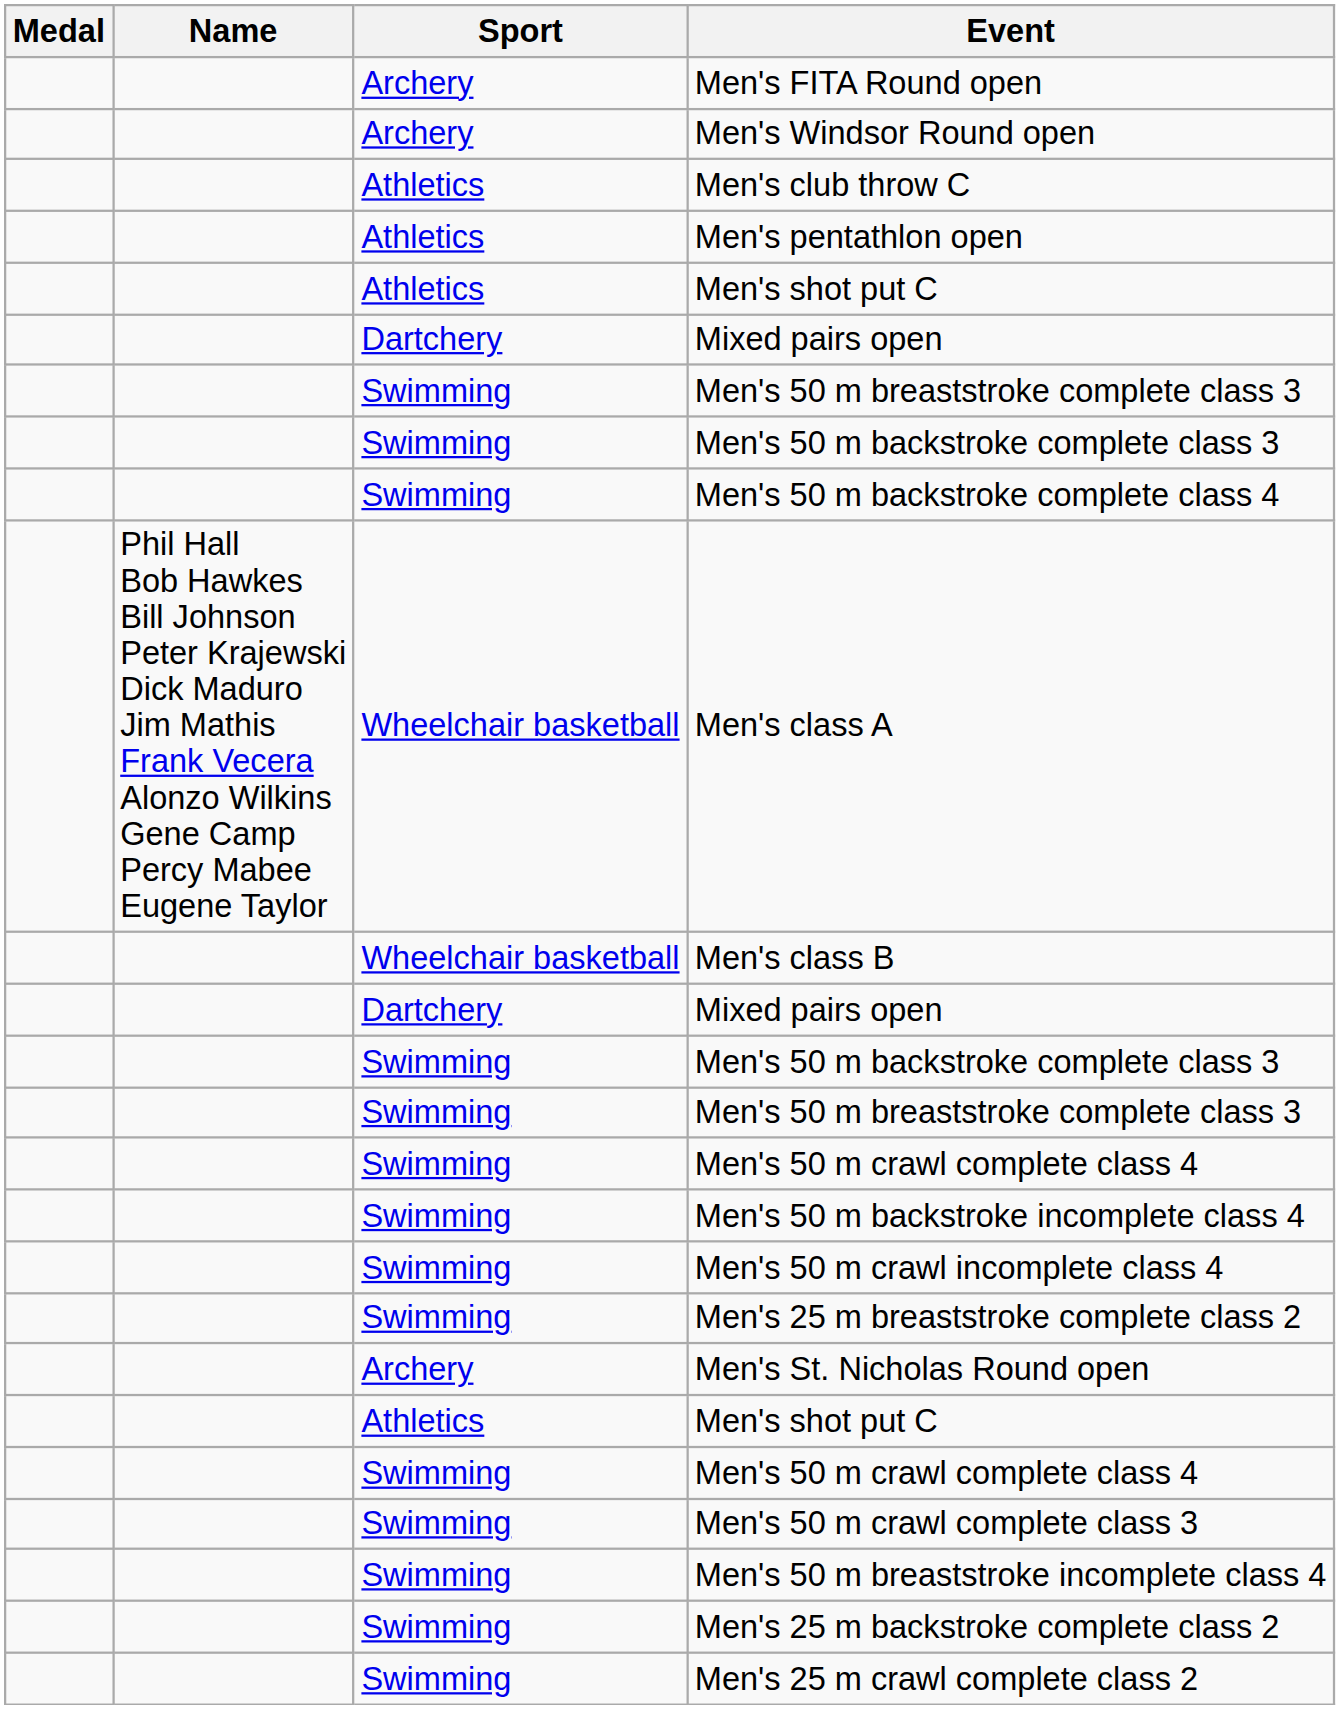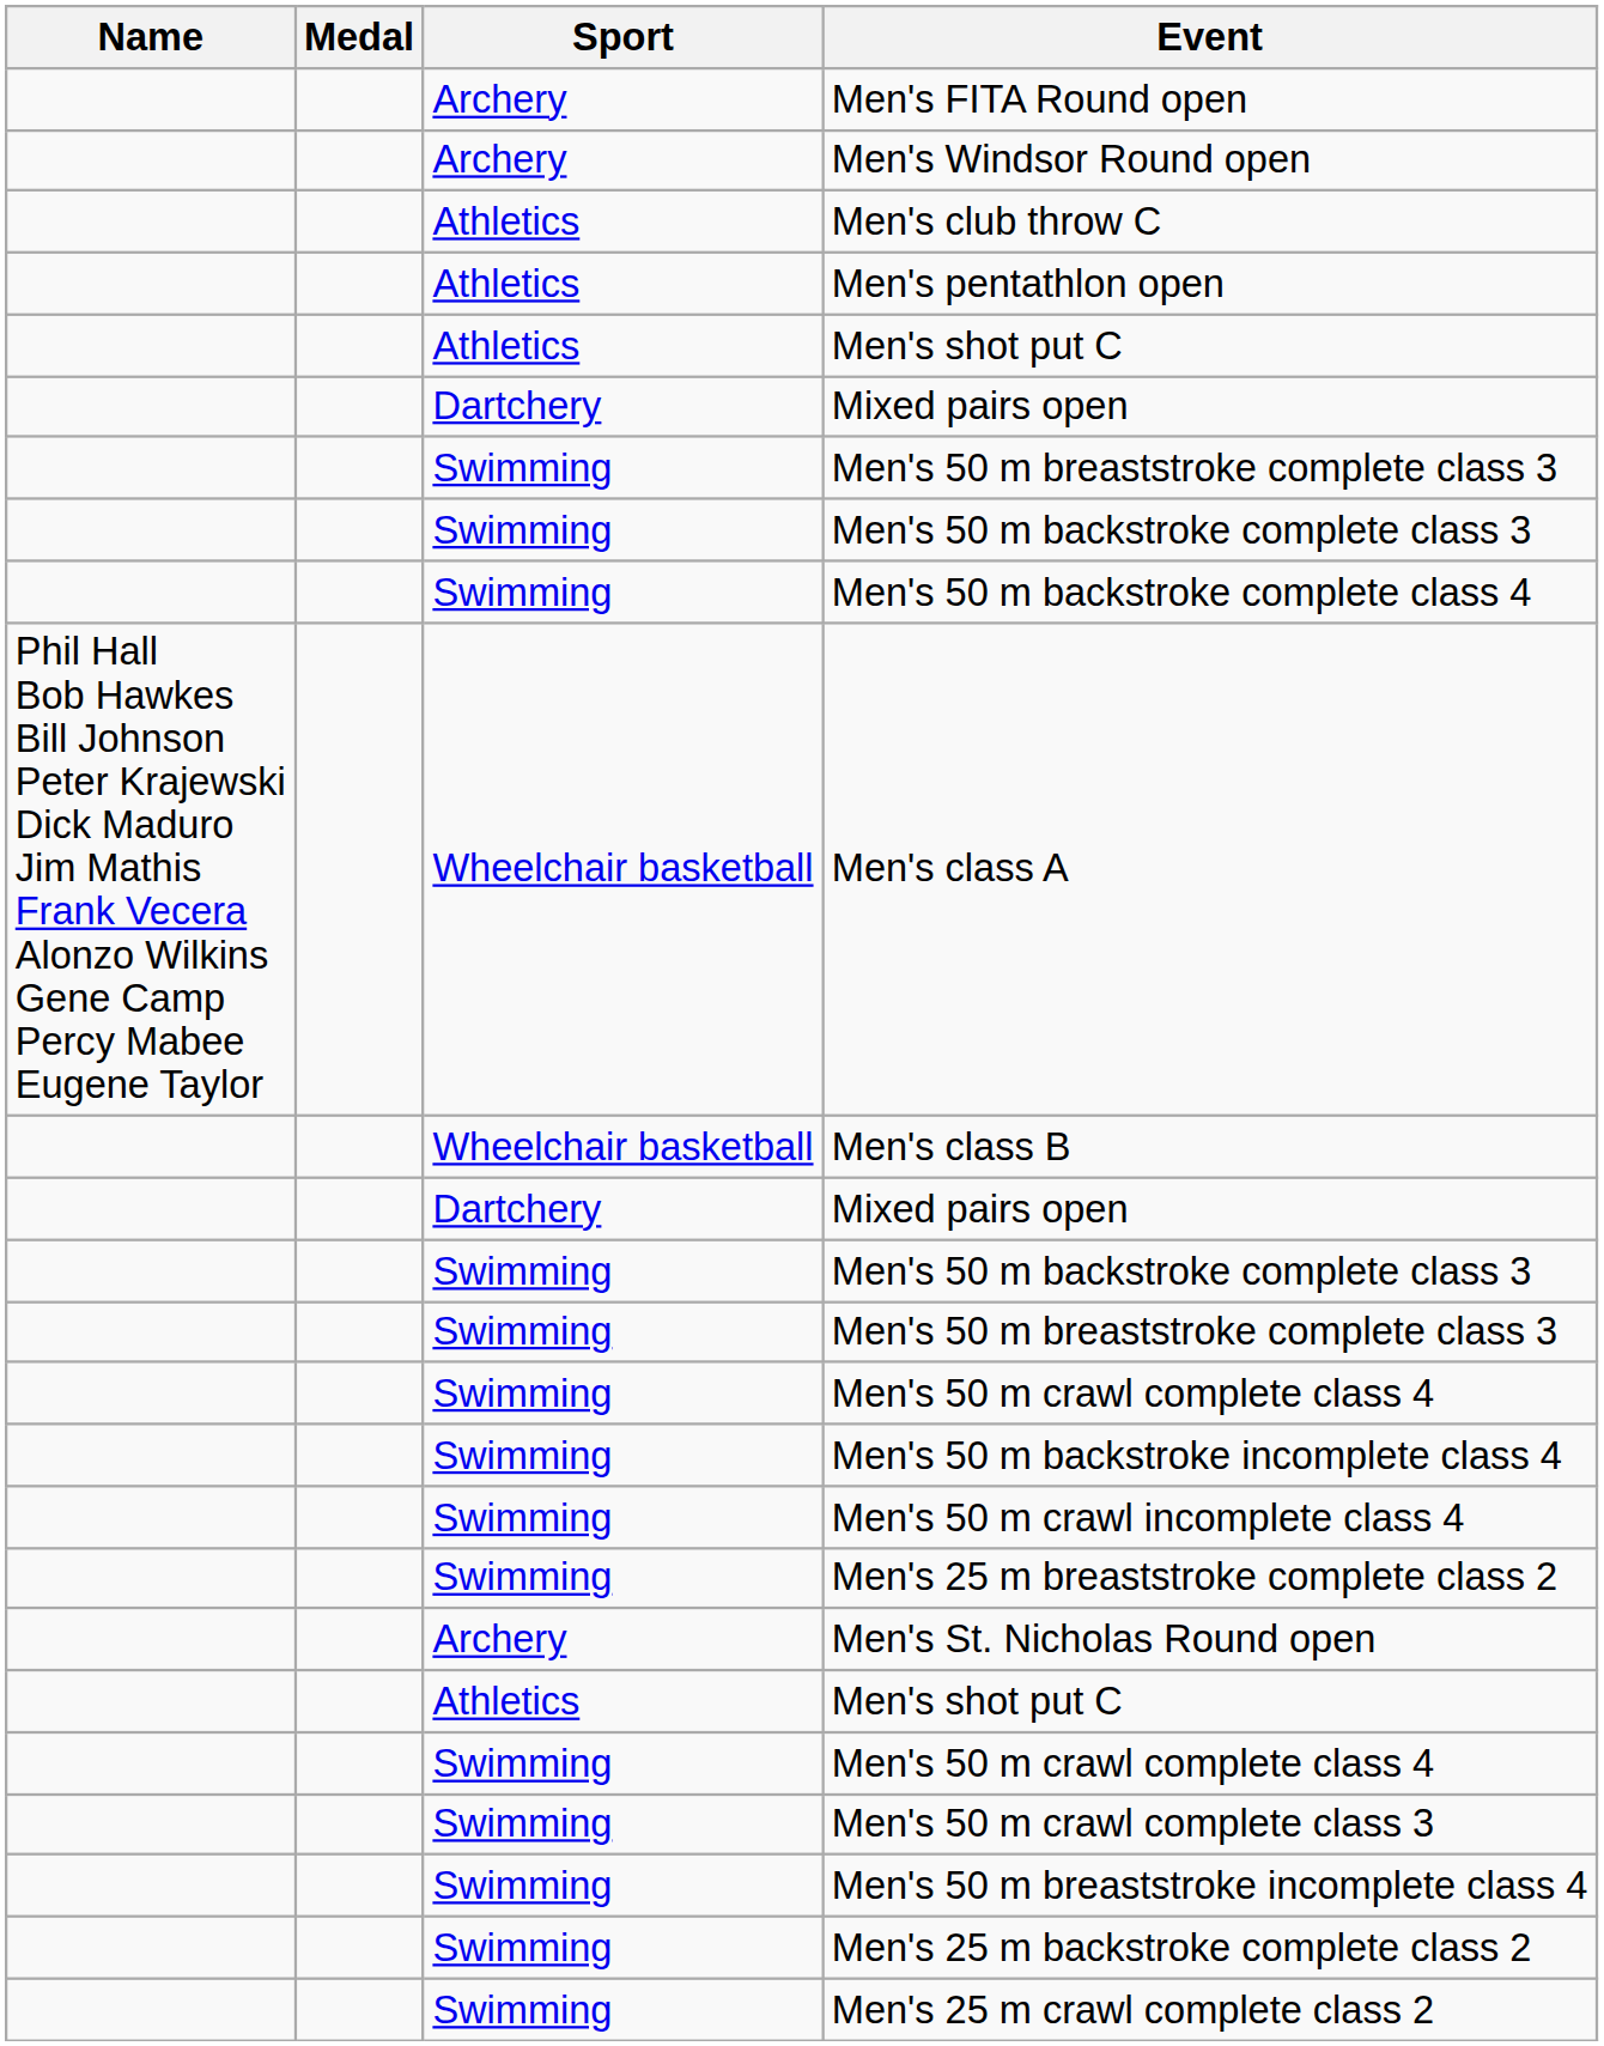columns swapped: Medal <-> Name
